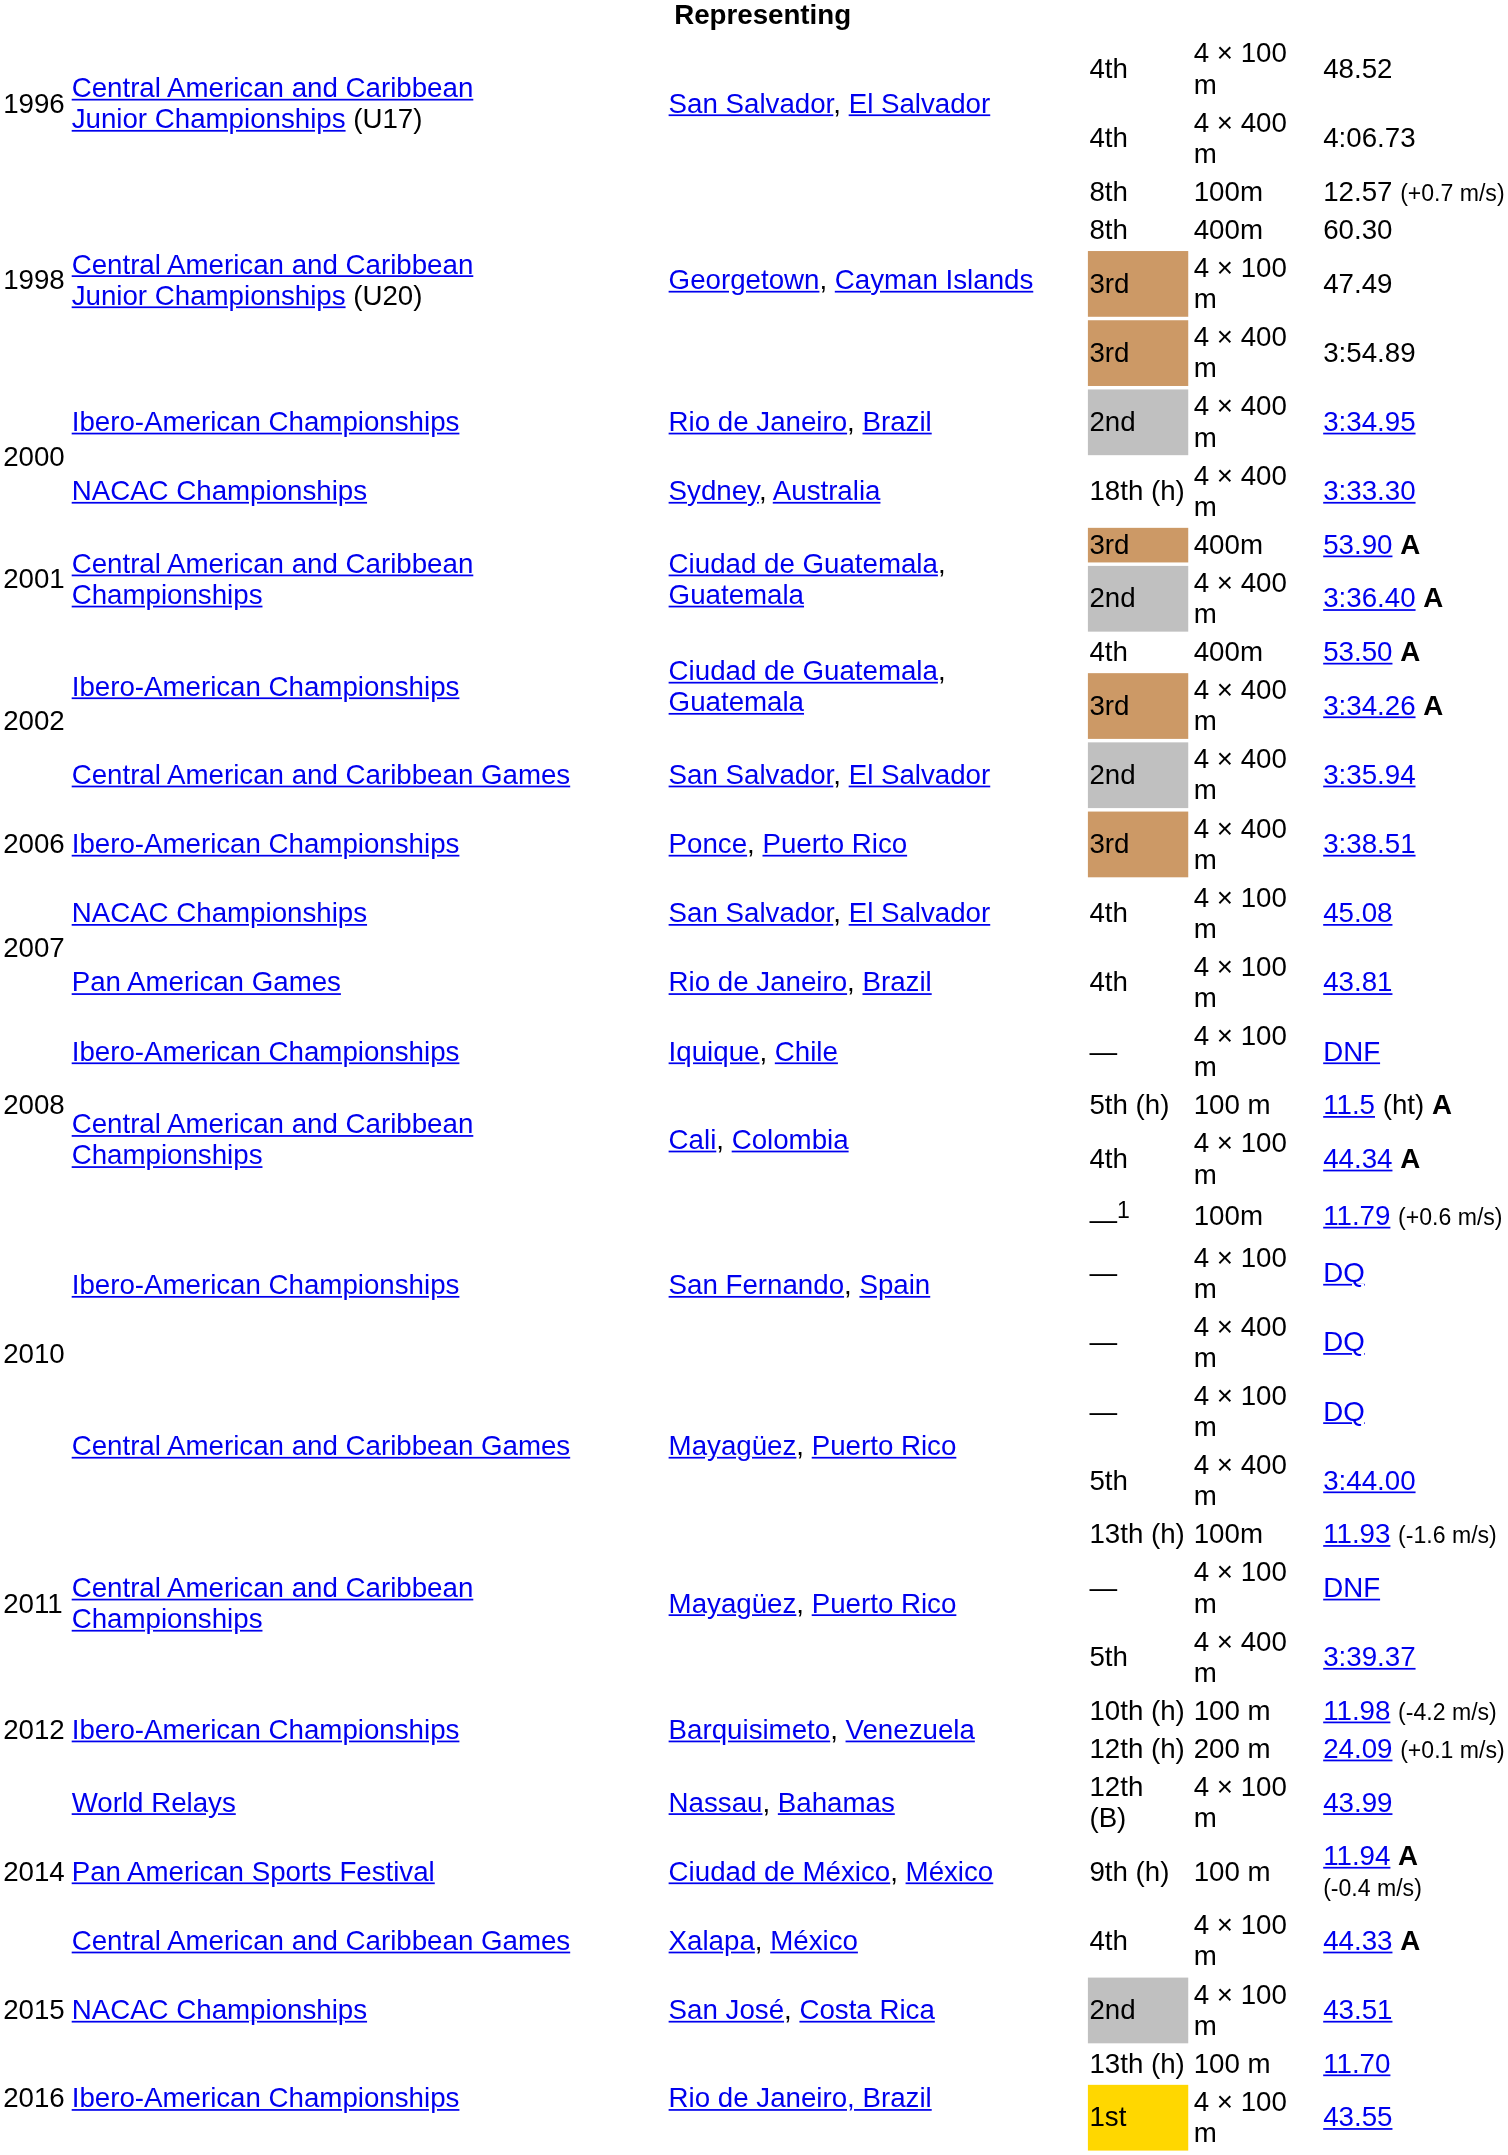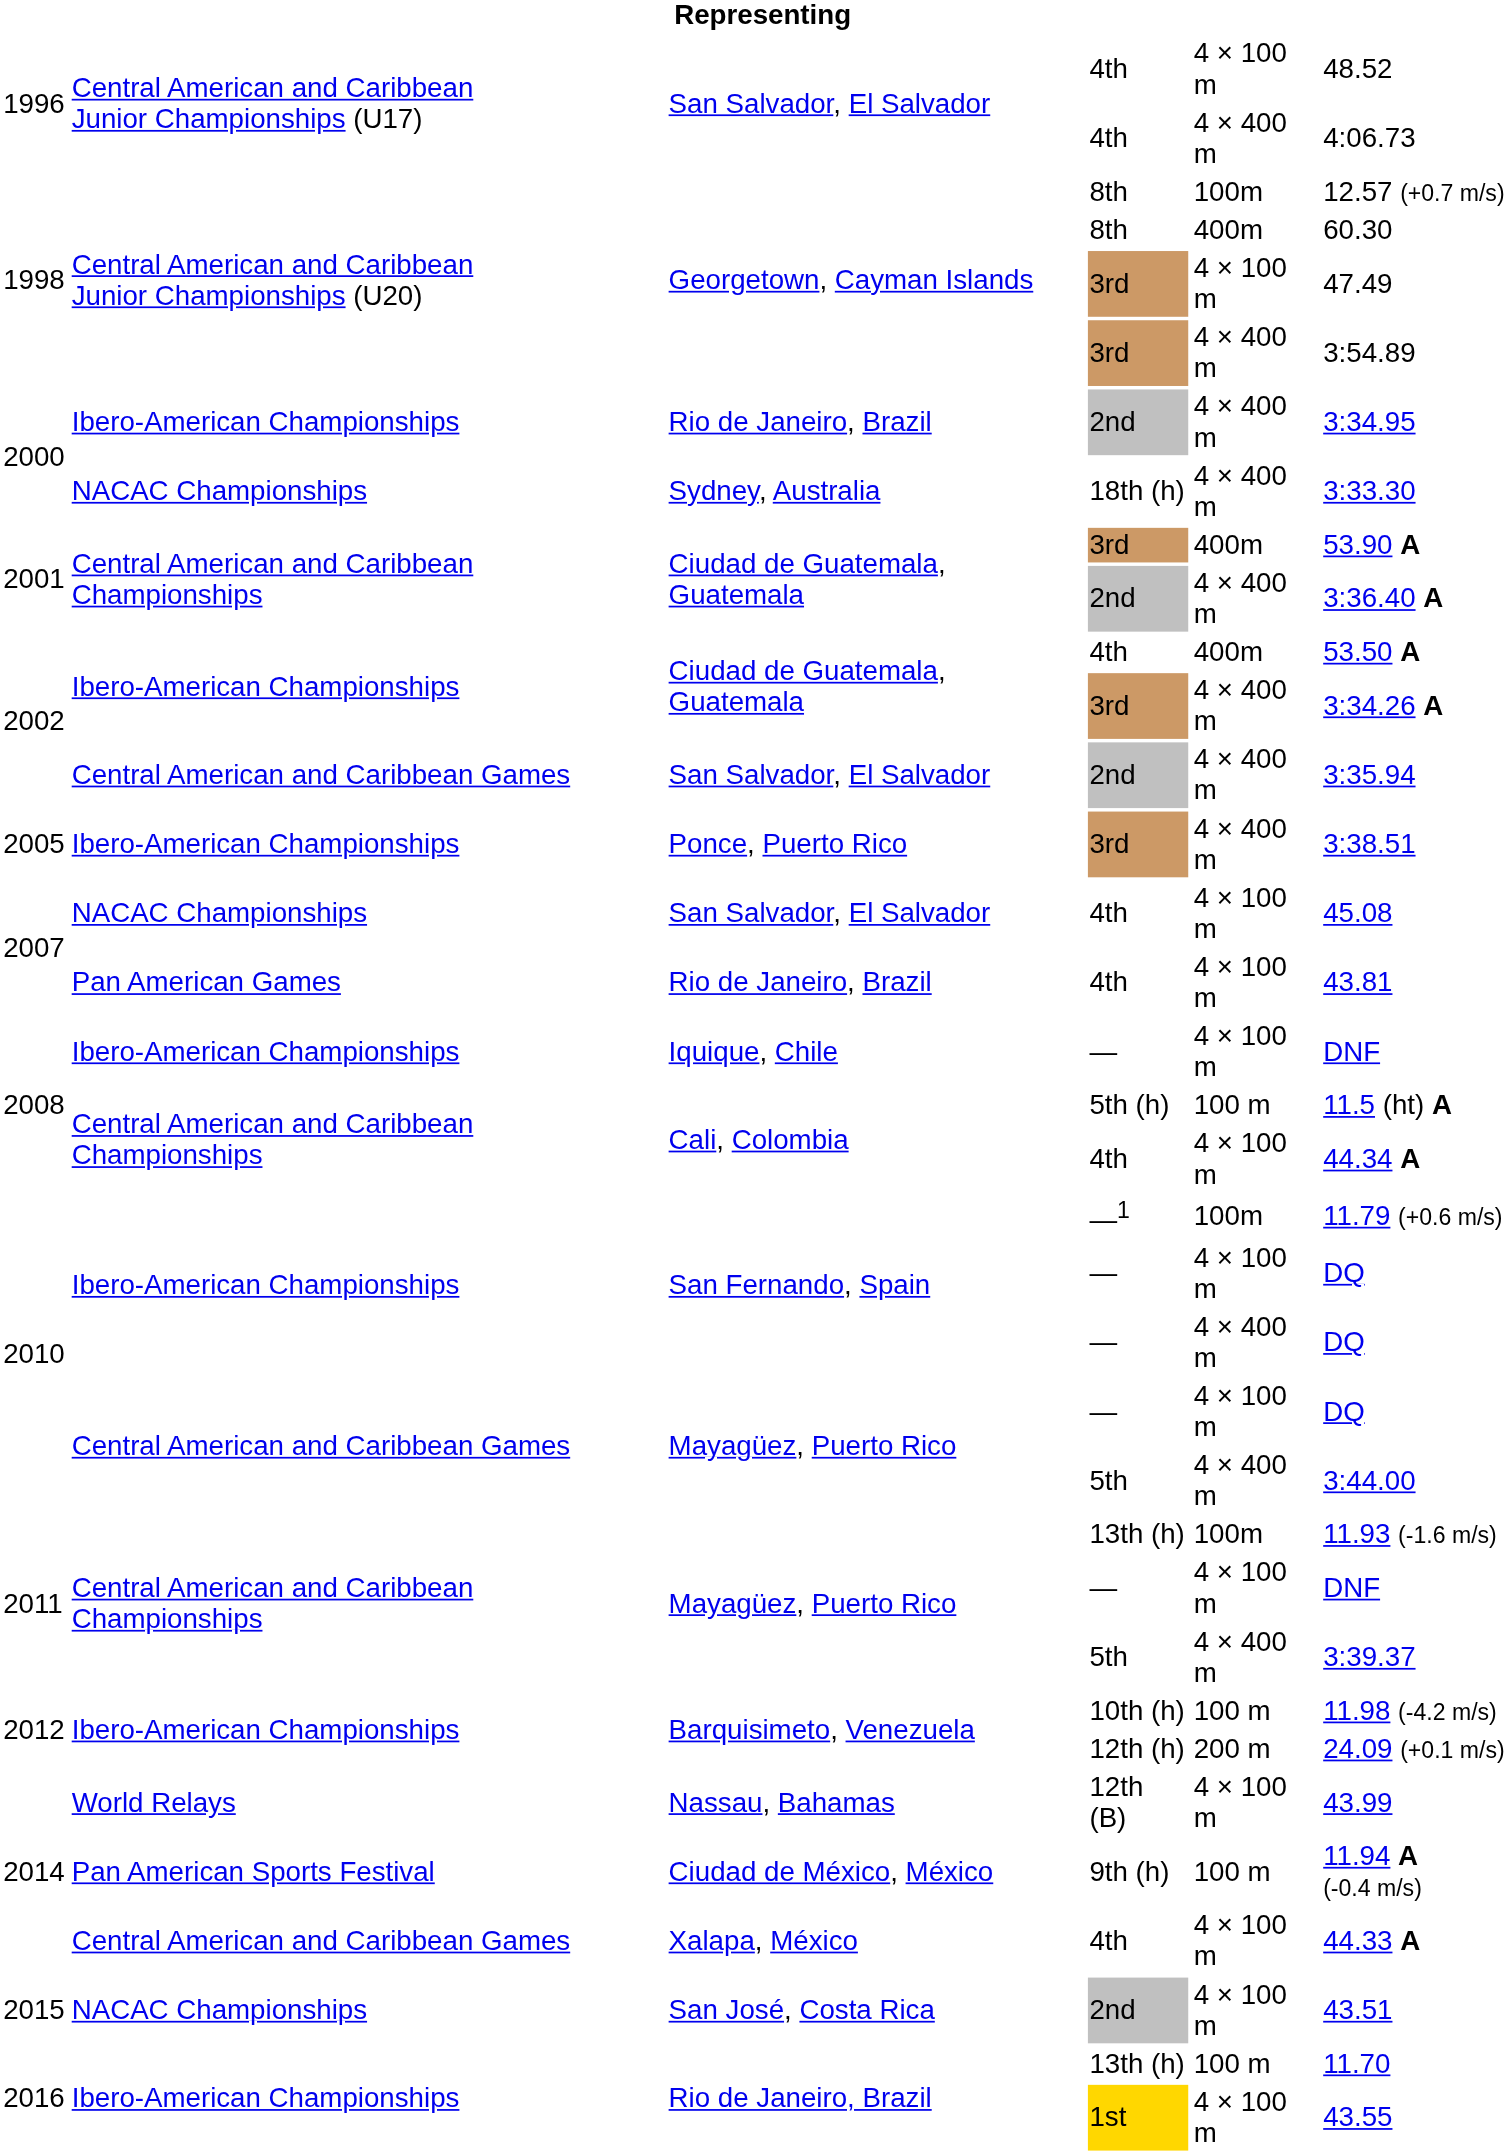Ponce, Puerto Rico | column 1: 2006 -> 2005
